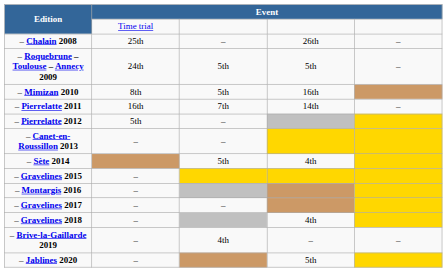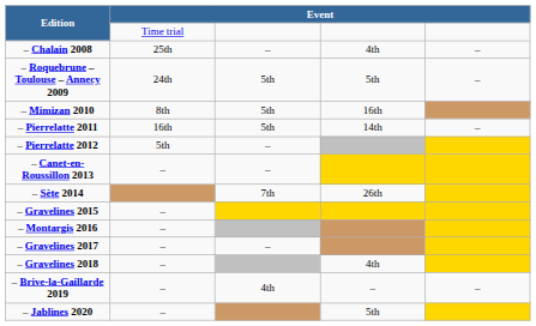– Chalain 2008 | column 4: 26th -> 4th
– Pierrelatte 2011 | column 3: 7th -> 5th
– Sète 2014 | column 3: 5th -> 7th
– Sète 2014 | column 4: 4th -> 26th
